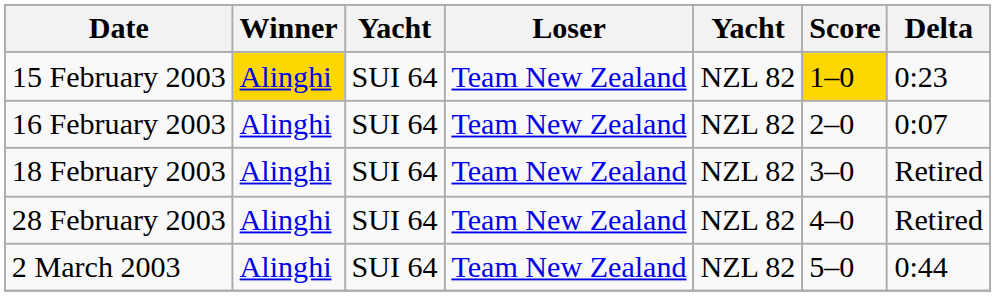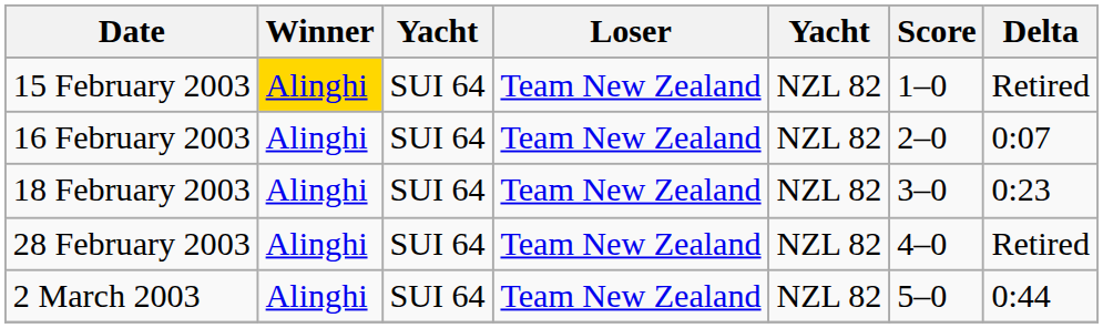15 February 2003 | Score: gold background -> no background
15 February 2003 | Delta: 0:23 -> Retired
18 February 2003 | Delta: Retired -> 0:23
